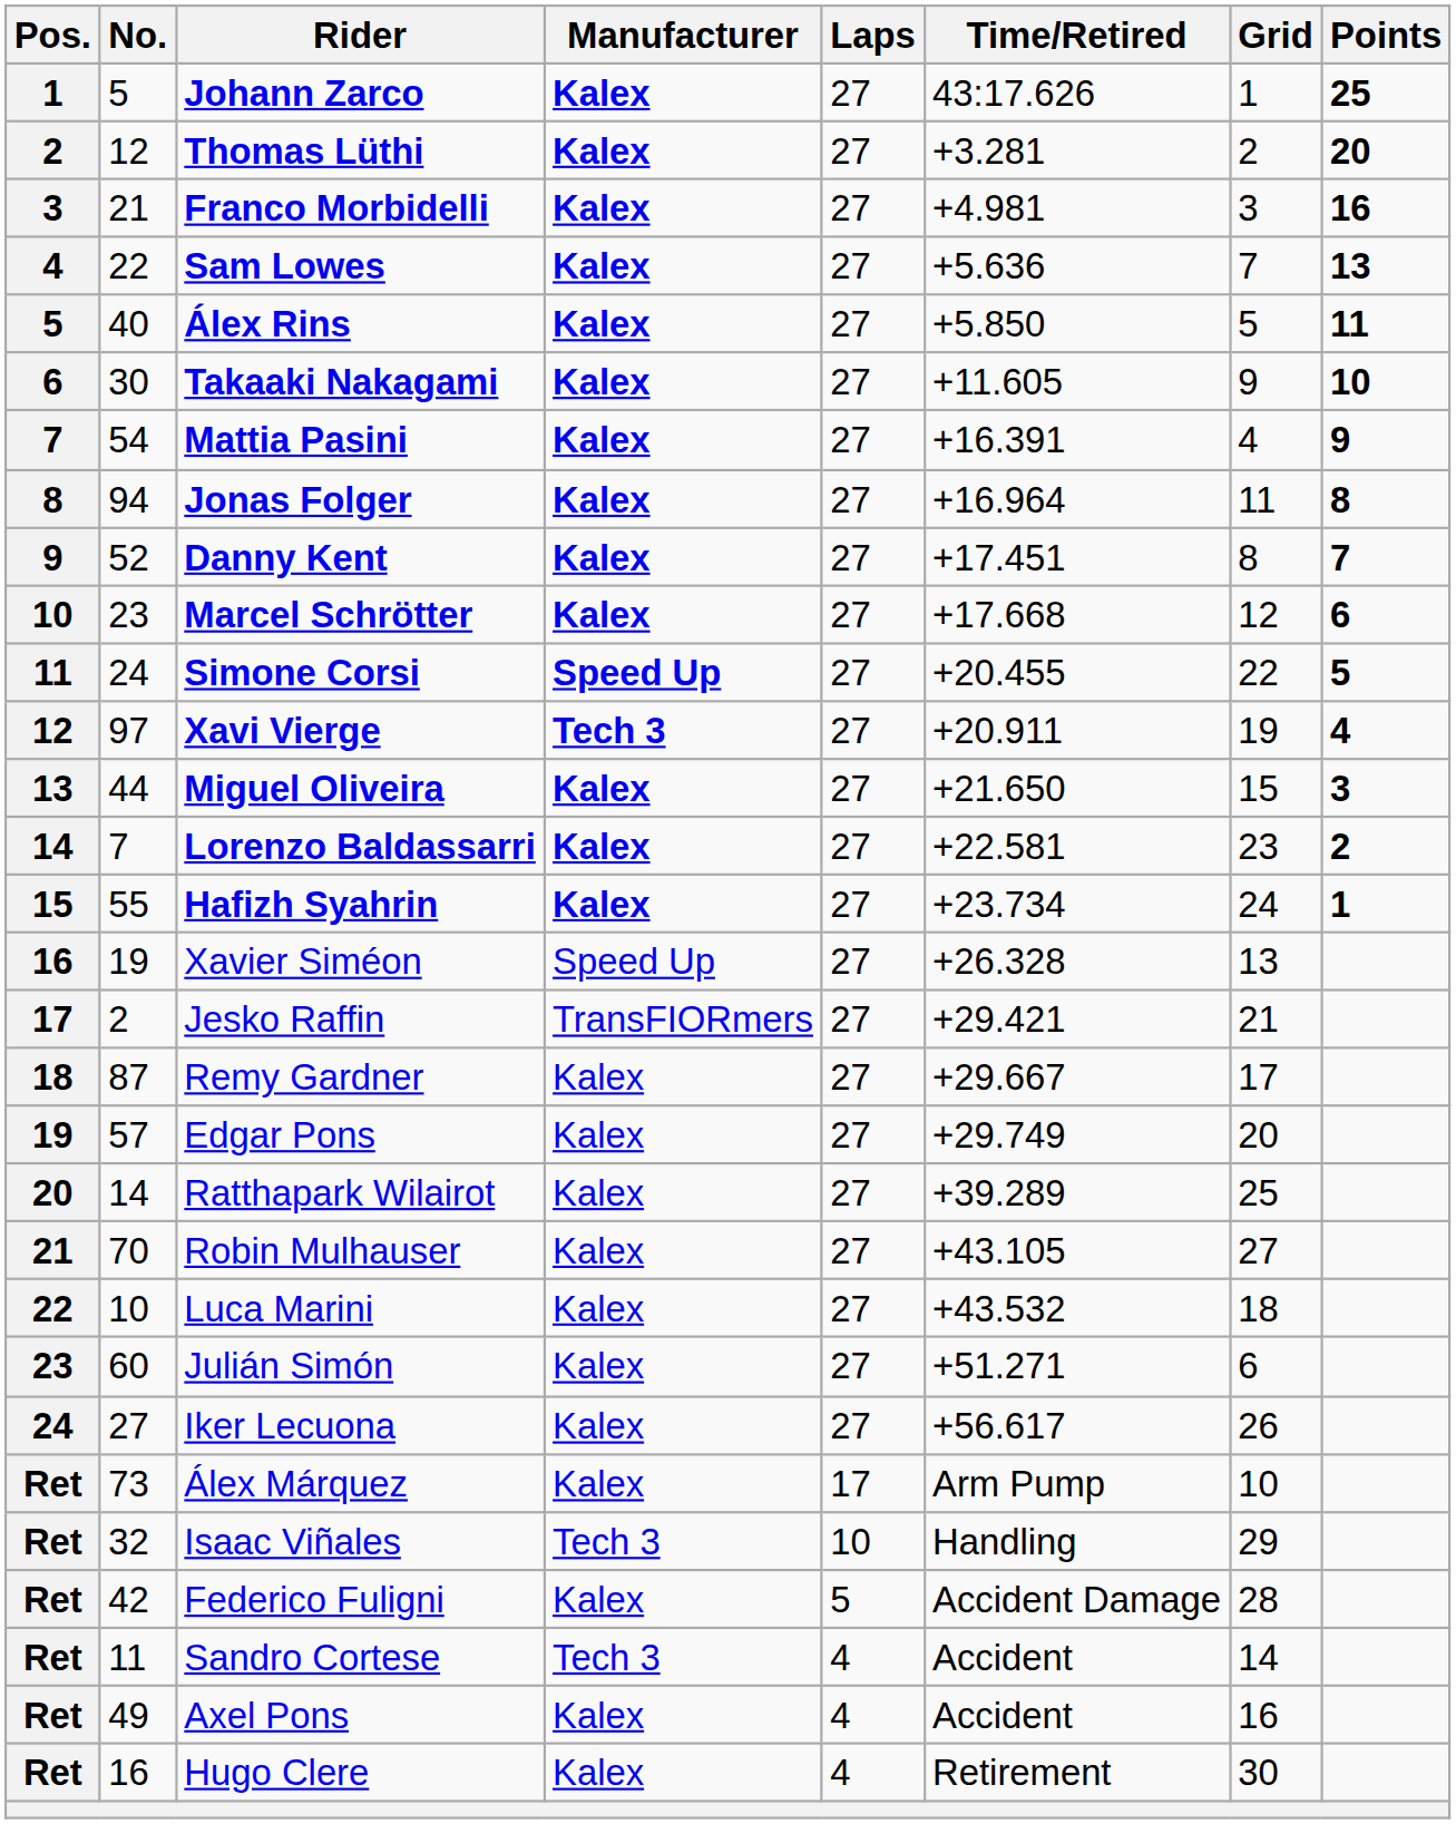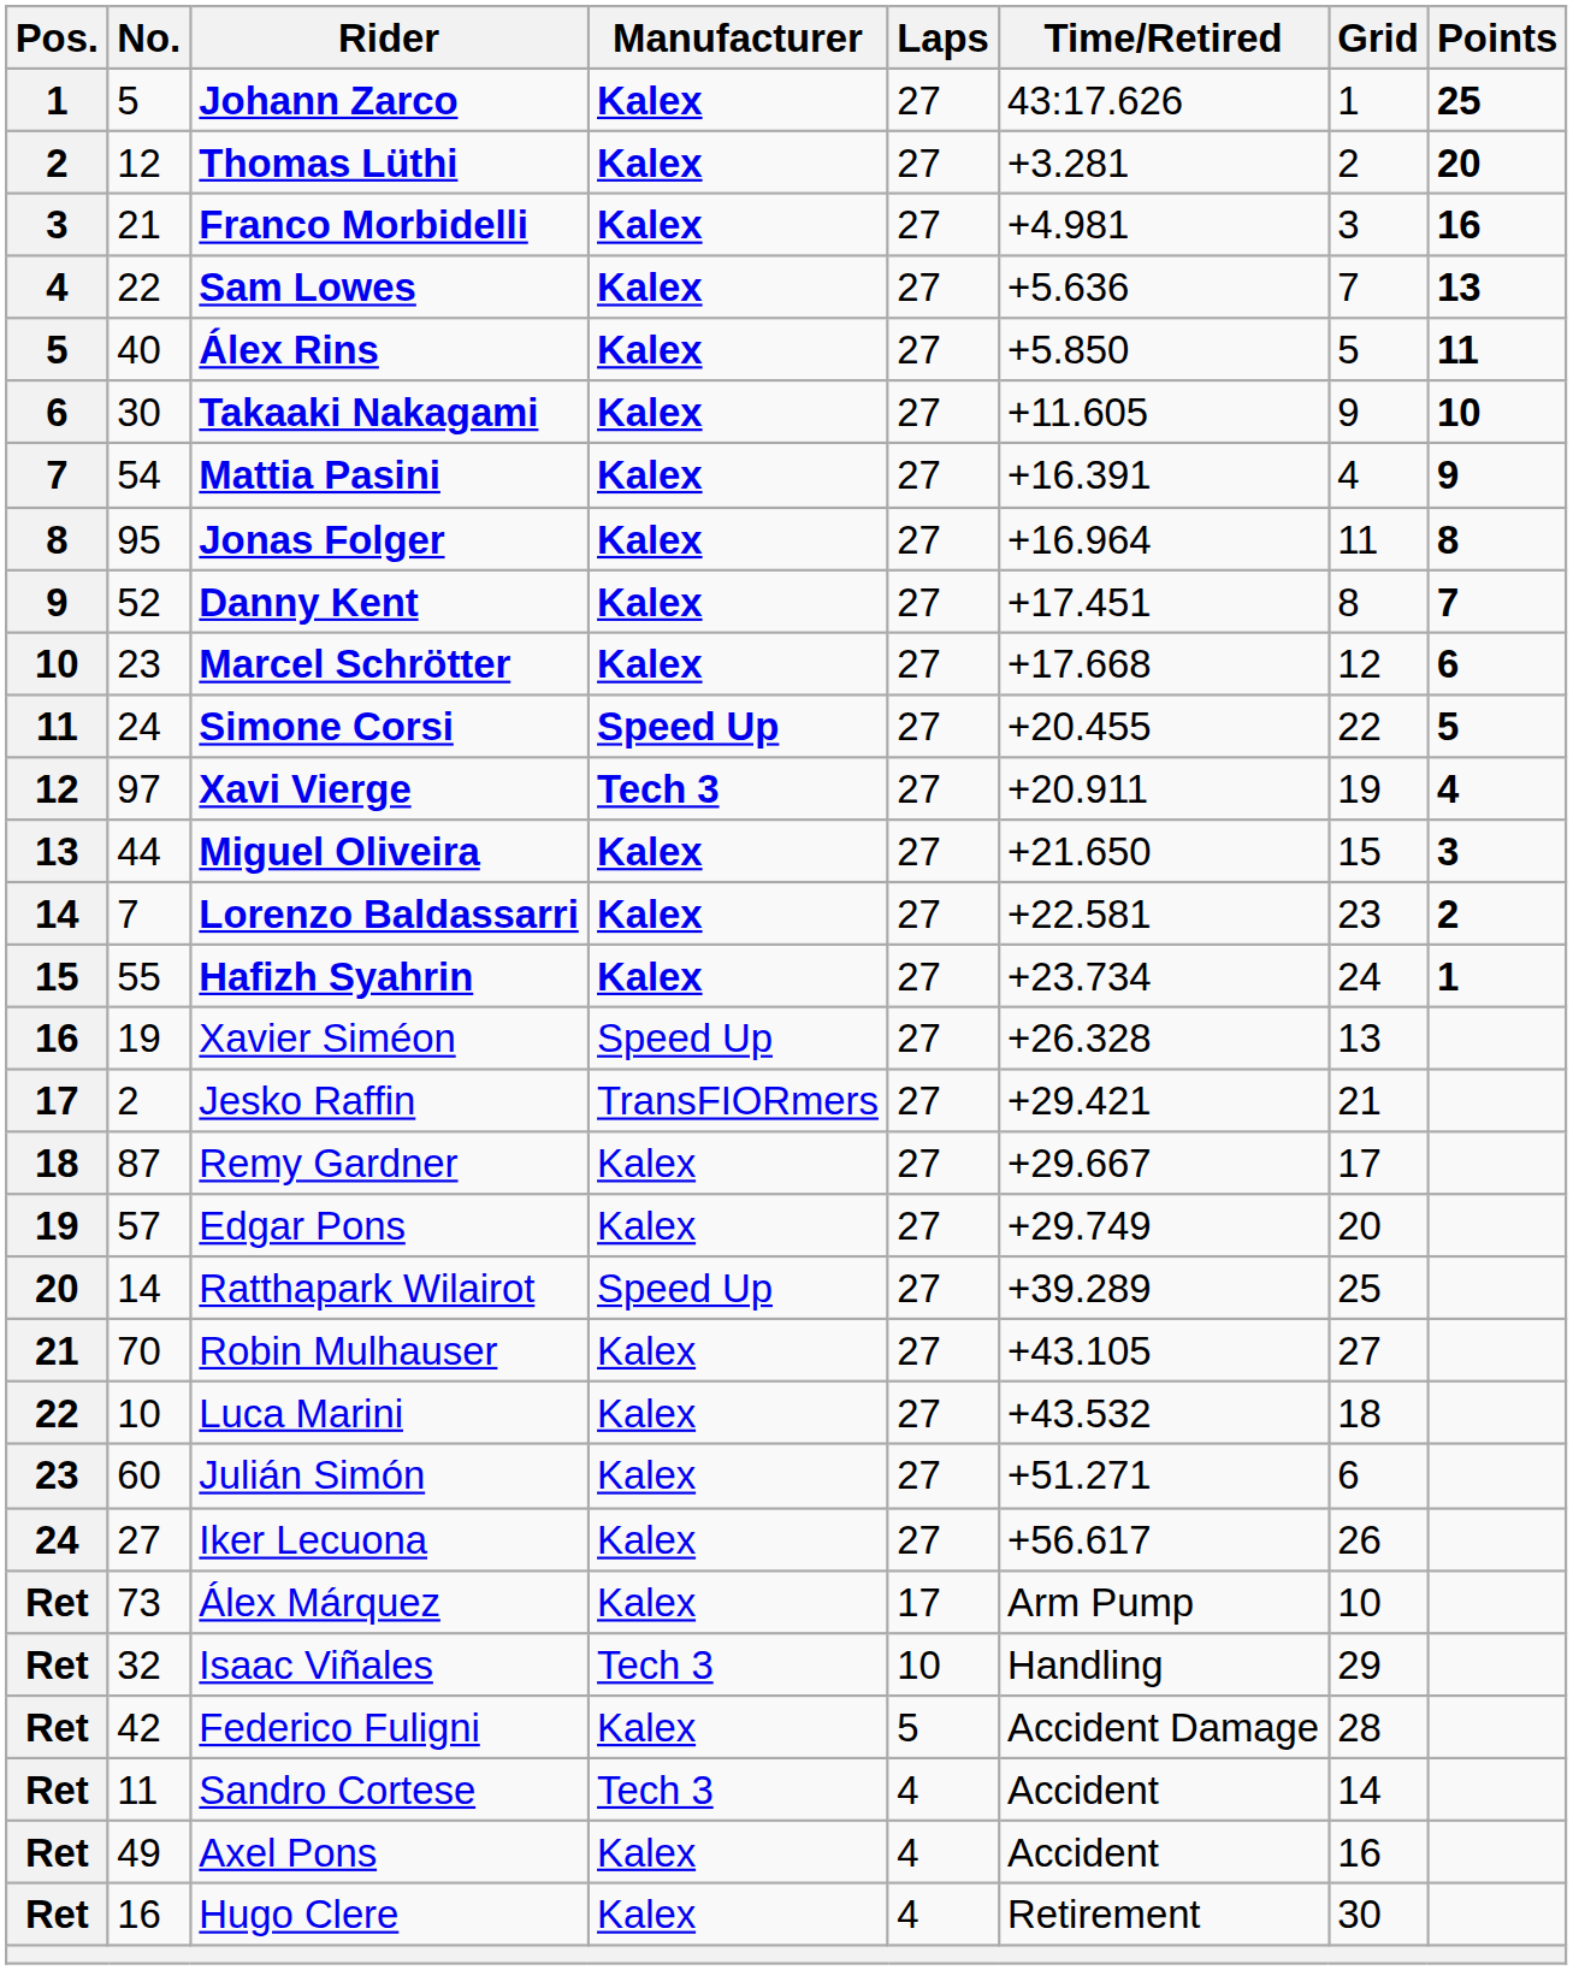Jonas Folger | No.: 94 -> 95
Ratthapark Wilairot | Manufacturer: Kalex -> Speed Up
